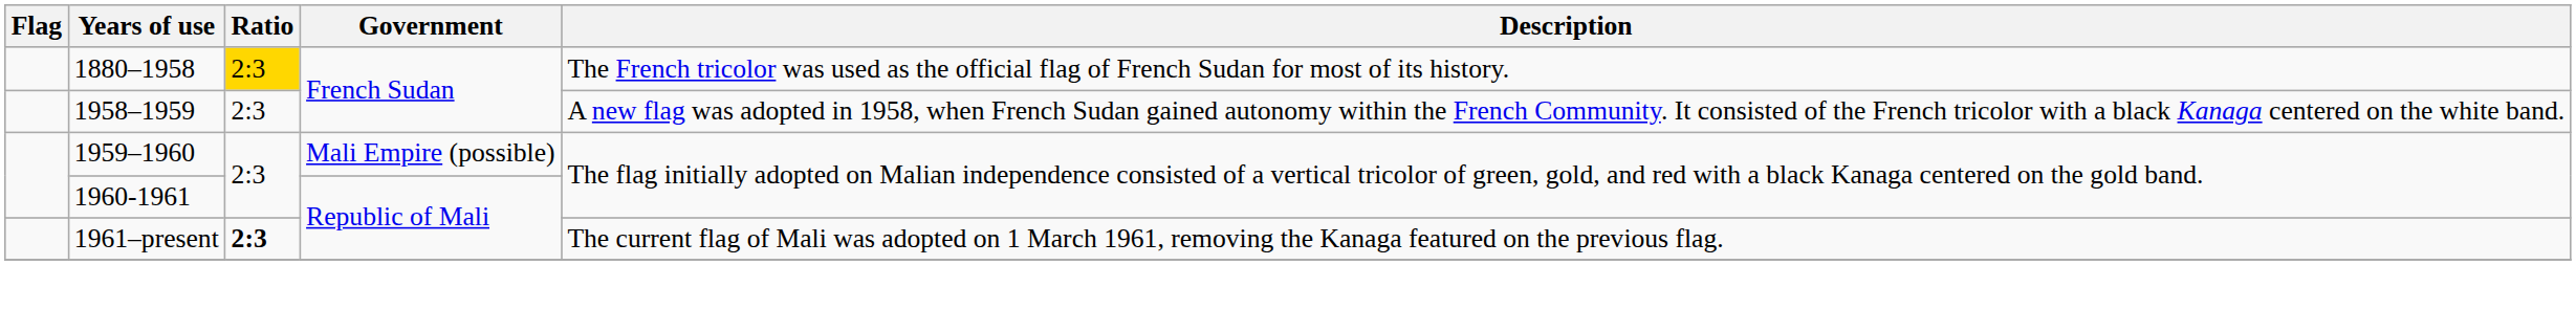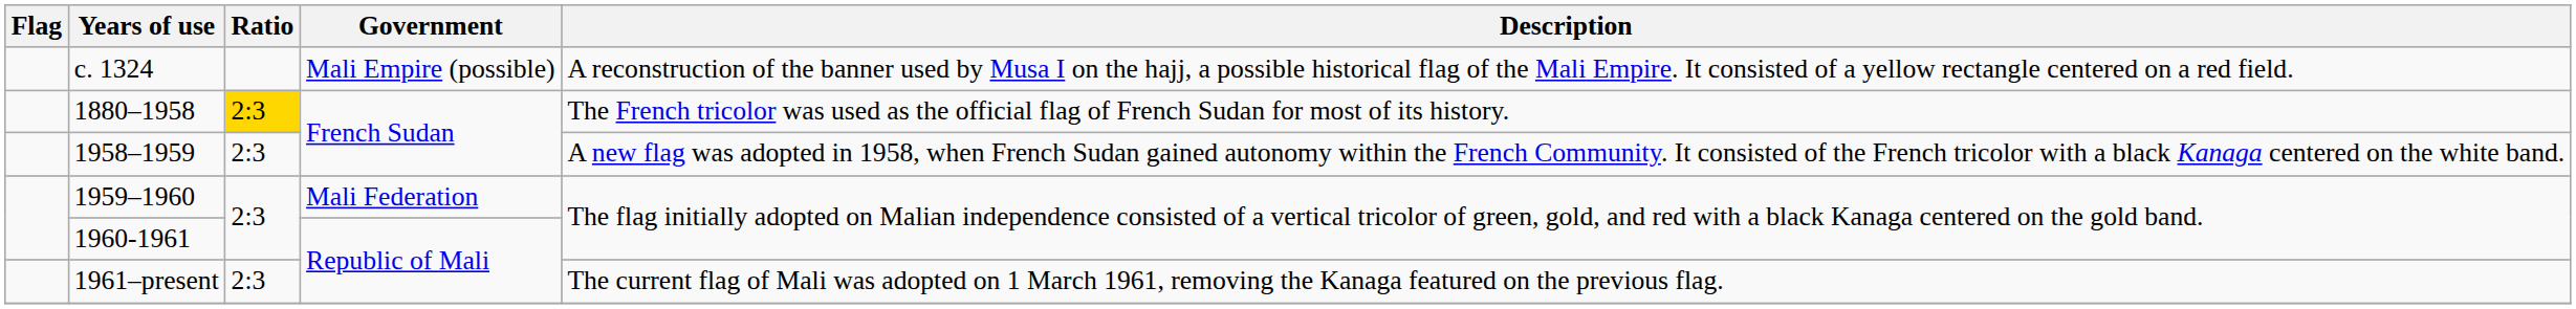+ row: c. 1324 | Mali Empire (possible) | A reconstruction of the banner used by Musa I on the hajj, a possible historical flag of the Mali Empire. It consisted of a yellow rectangle centered on a red field.
1959–1960 | Government: Mali Empire (possible) -> Mali Federation
1961–present | Ratio: bold -> normal
